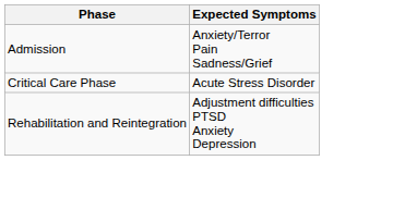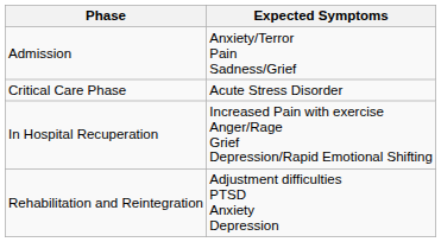+ row: In Hospital Recuperation | Increased Pain with exercise Anger/Rage Grief Depression/Rapid Emotional Shifting
